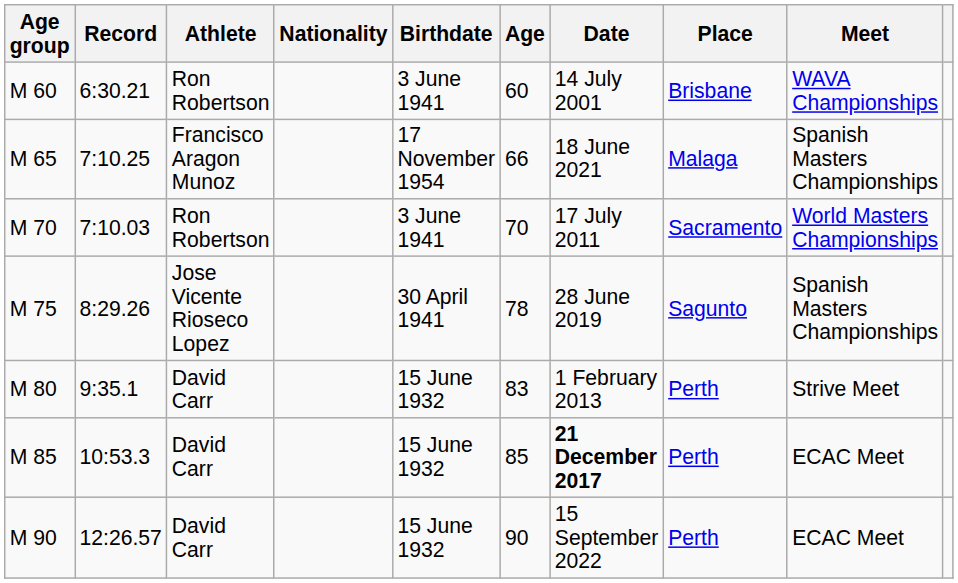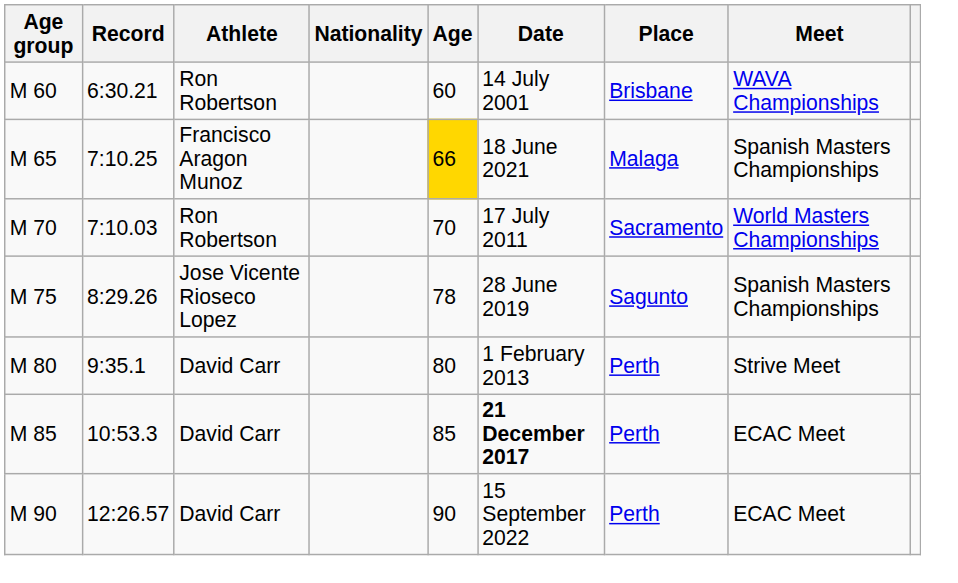- column: Birthdate | 3 June 1941 | 17 November 1954 | 3 June 1941 | 30 April 1941 | 15 June 1932 | 15 June 1932 | 15 June 1932
M 65 | Age: no background -> gold background
M 80 | Age: 83 -> 80
